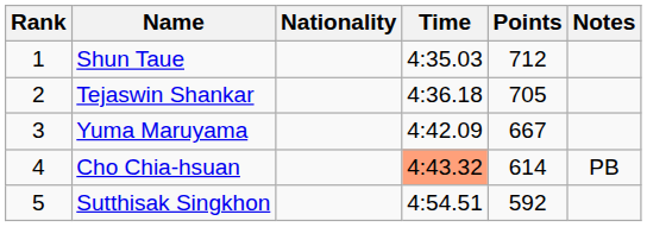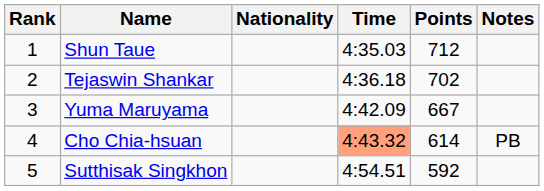Tejaswin Shankar | Points: 705 -> 702
